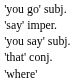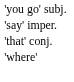- row: 'you say' subj.
